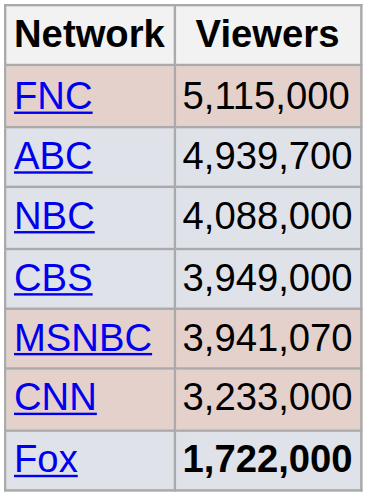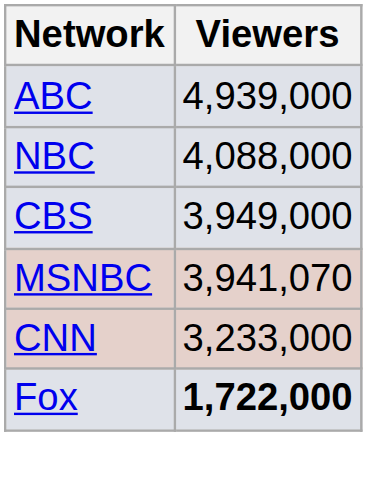- row: FNC | 5,115,000
ABC | Viewers: 4,939,700 -> 4,939,000
